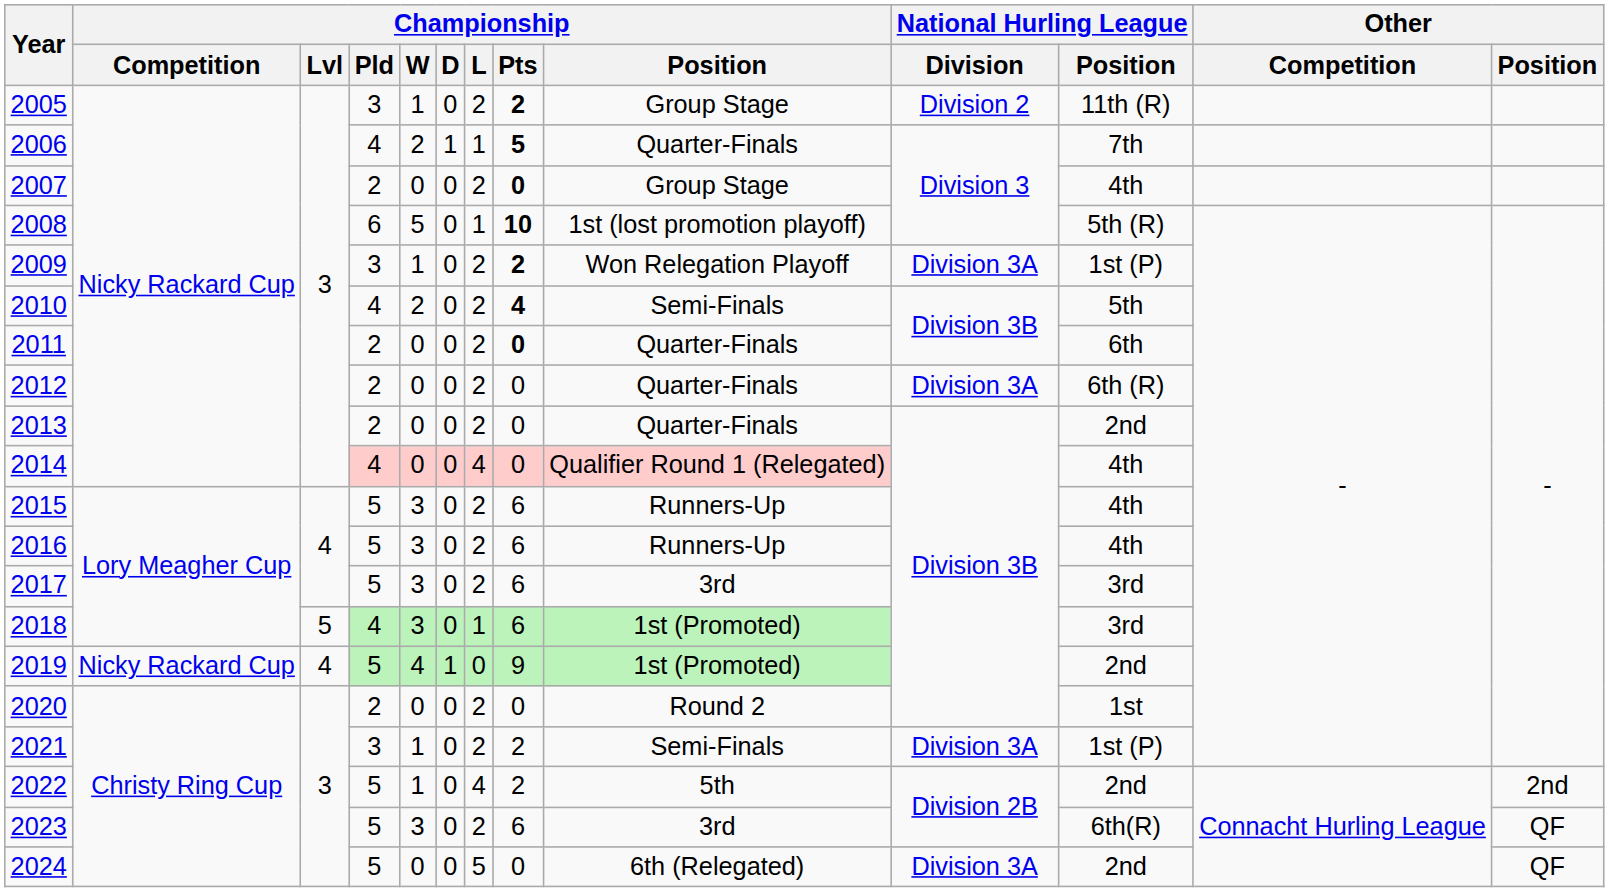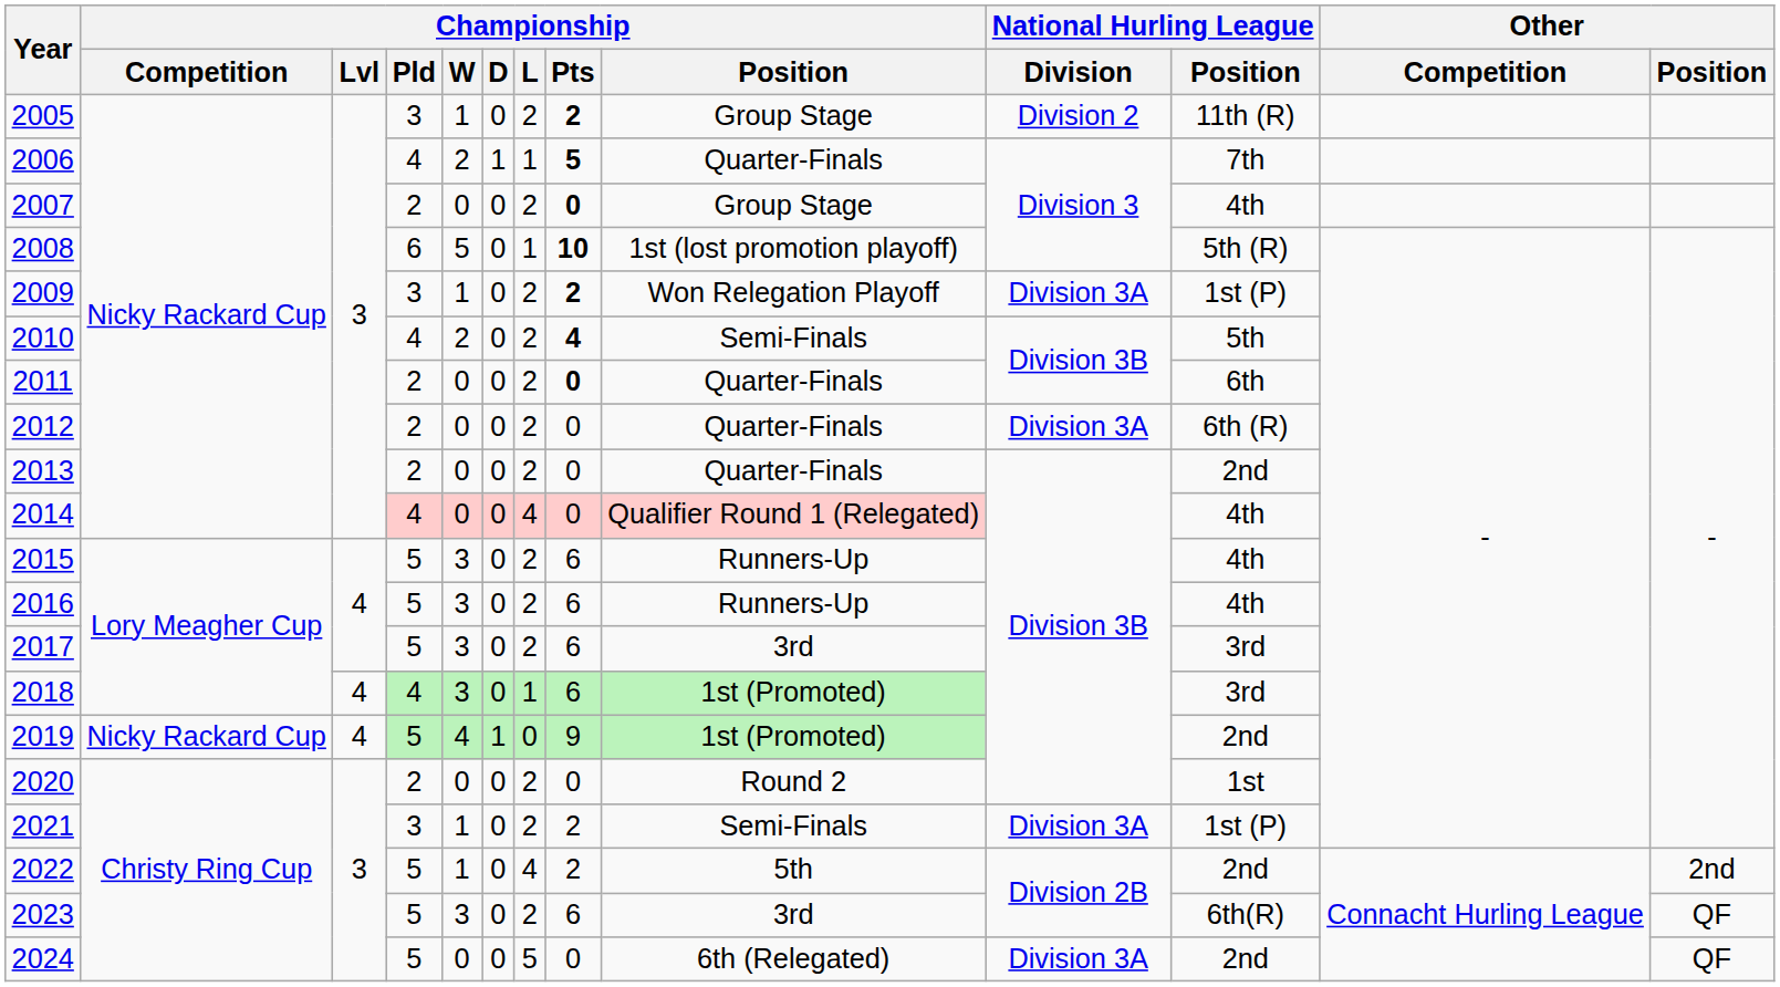2018 | Championship / Lvl: 5 -> 4
